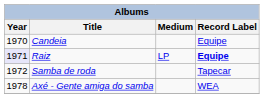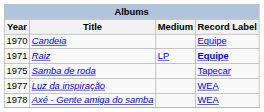Raiz | Year: lavender background -> no background
Samba de roda | Year: 1972 -> 1975
+ row: 1977 | Luz da inspiração | WEA
